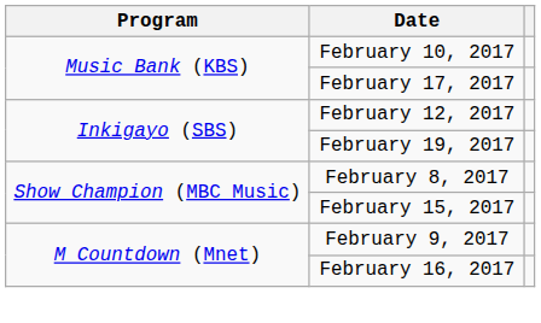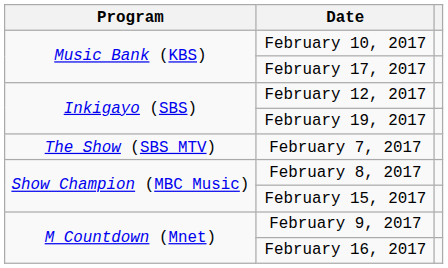+ row: The Show (SBS MTV) | February 7, 2017
